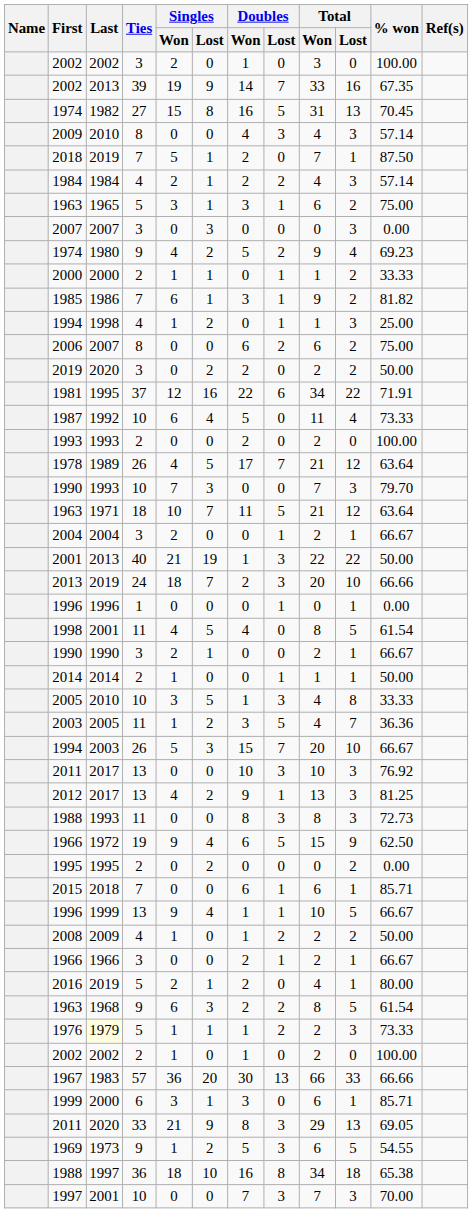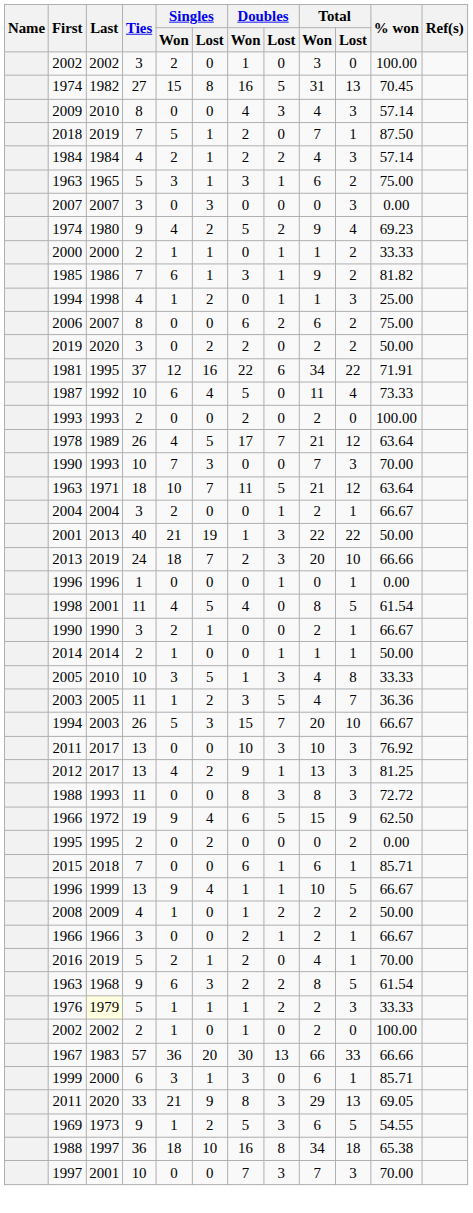- row: 2002 | 2013 | 39 | 19 | 9 | 14 | 7 | 33 | 16 | 67.35
1990 / 10 | % won: 79.70 -> 70.00
1988 / 11 | % won: 72.73 -> 72.72
2016 | % won: 80.00 -> 70.00
1976 | % won: 73.33 -> 33.33
